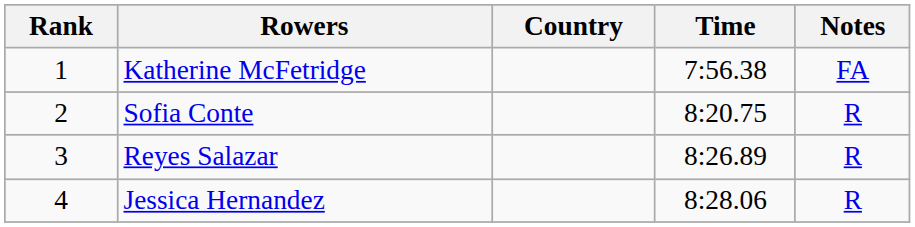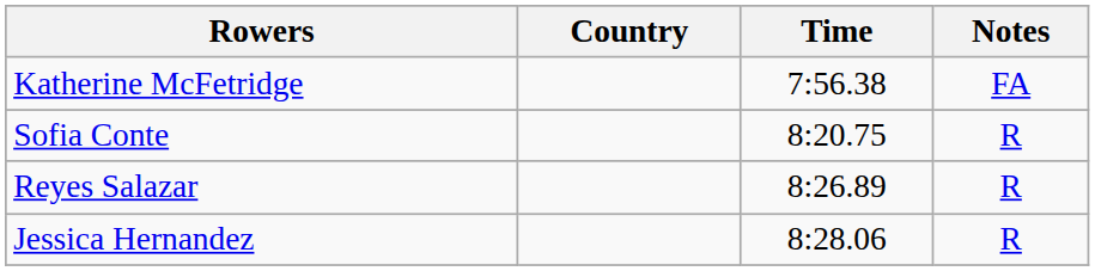- column: Rank | 1 | 2 | 3 | 4
